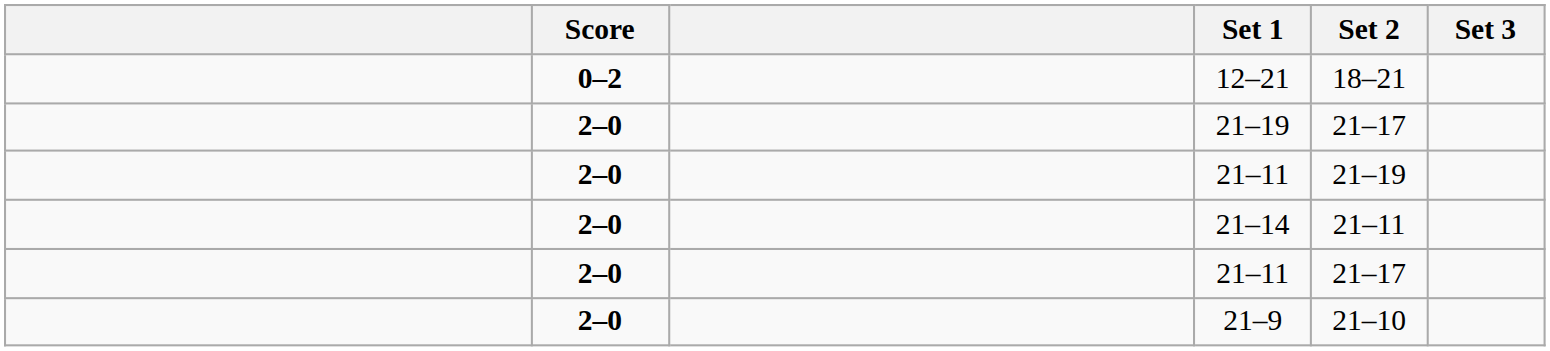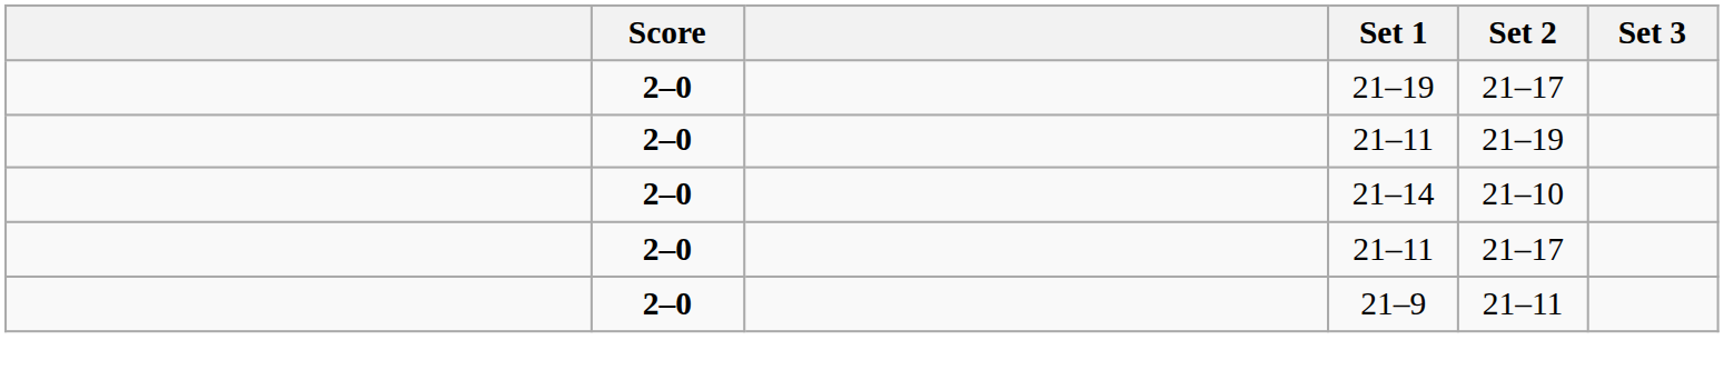- row: 0–2 | 12–21 | 18–21
21–14 | Set 2: 21–11 -> 21–10
21–9 | Set 2: 21–10 -> 21–11
